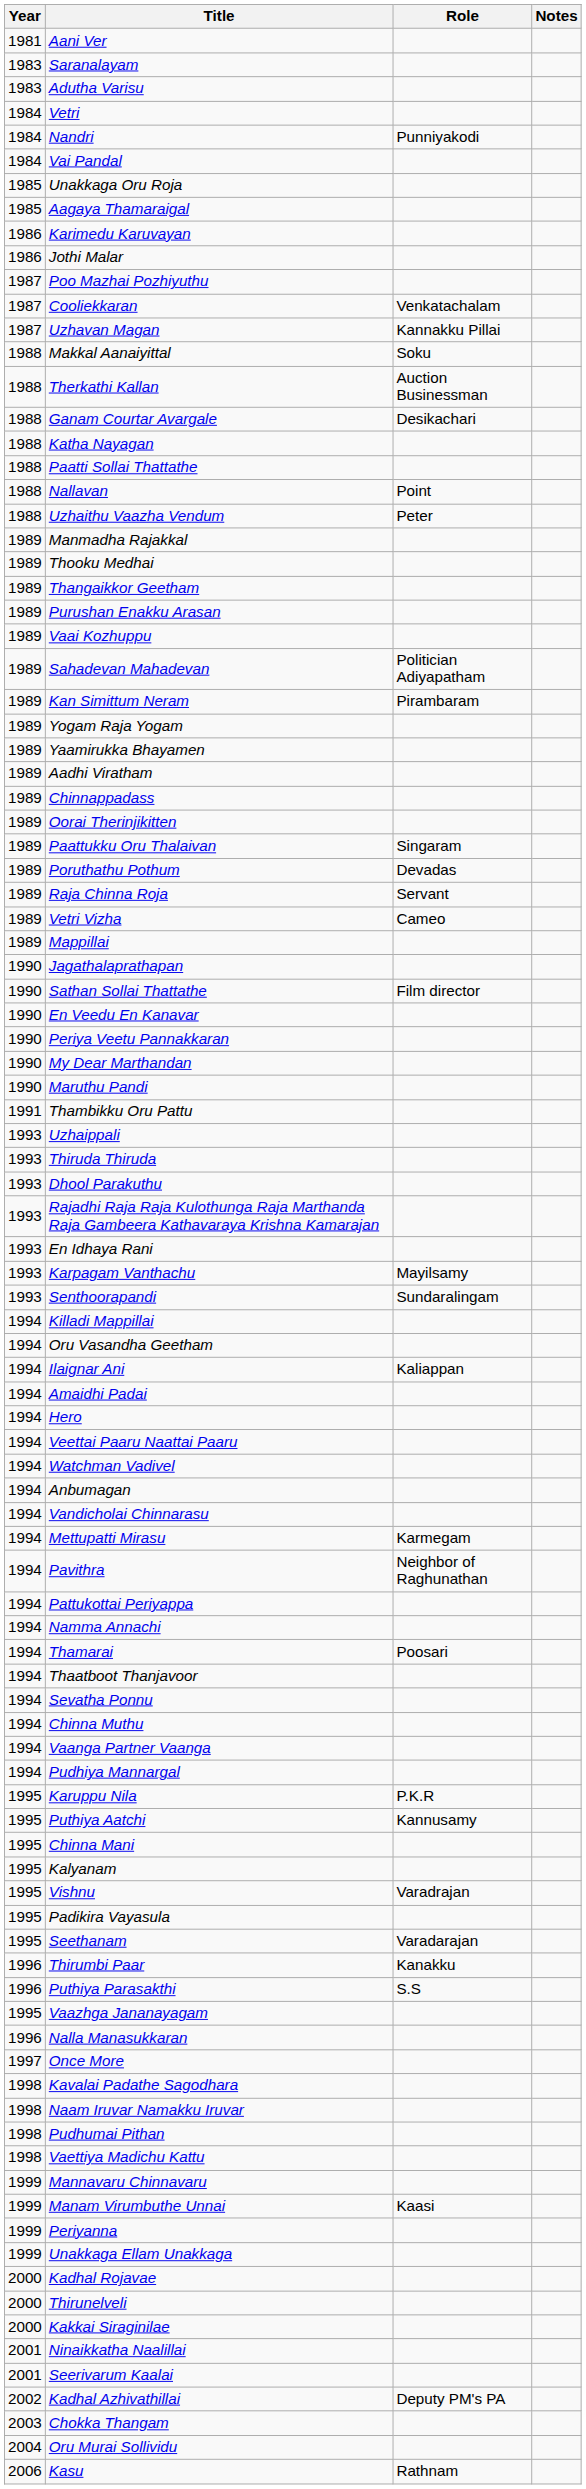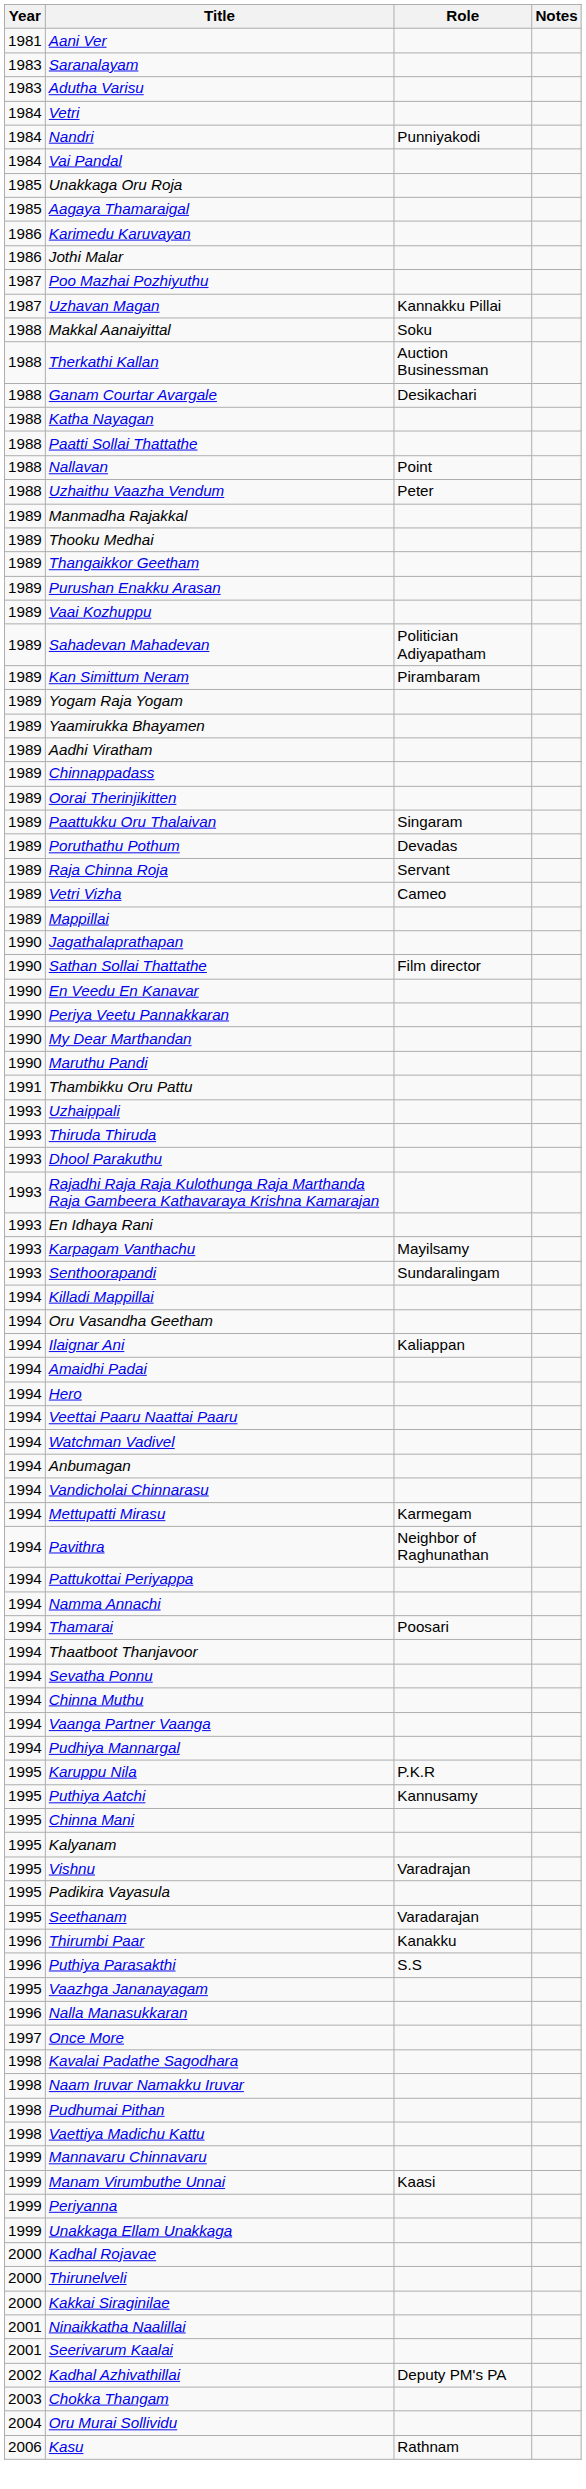- row: 1987 | Cooliekkaran | Venkatachalam
